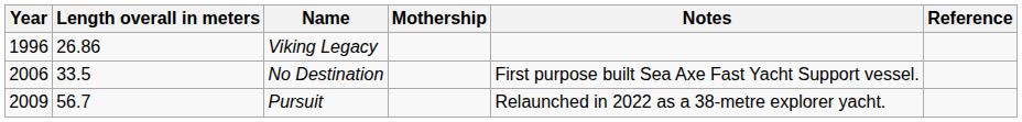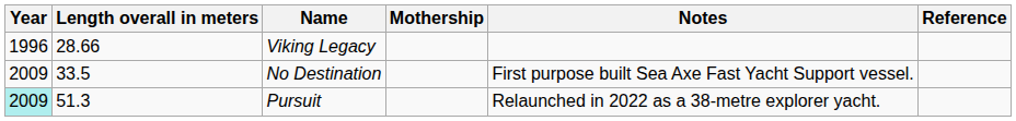Viking Legacy | Length overall in meters: 26.86 -> 28.66
No Destination | Year: 2006 -> 2009
Pursuit | Year: no background -> paleturquoise background
Pursuit | Length overall in meters: 56.7 -> 51.3
